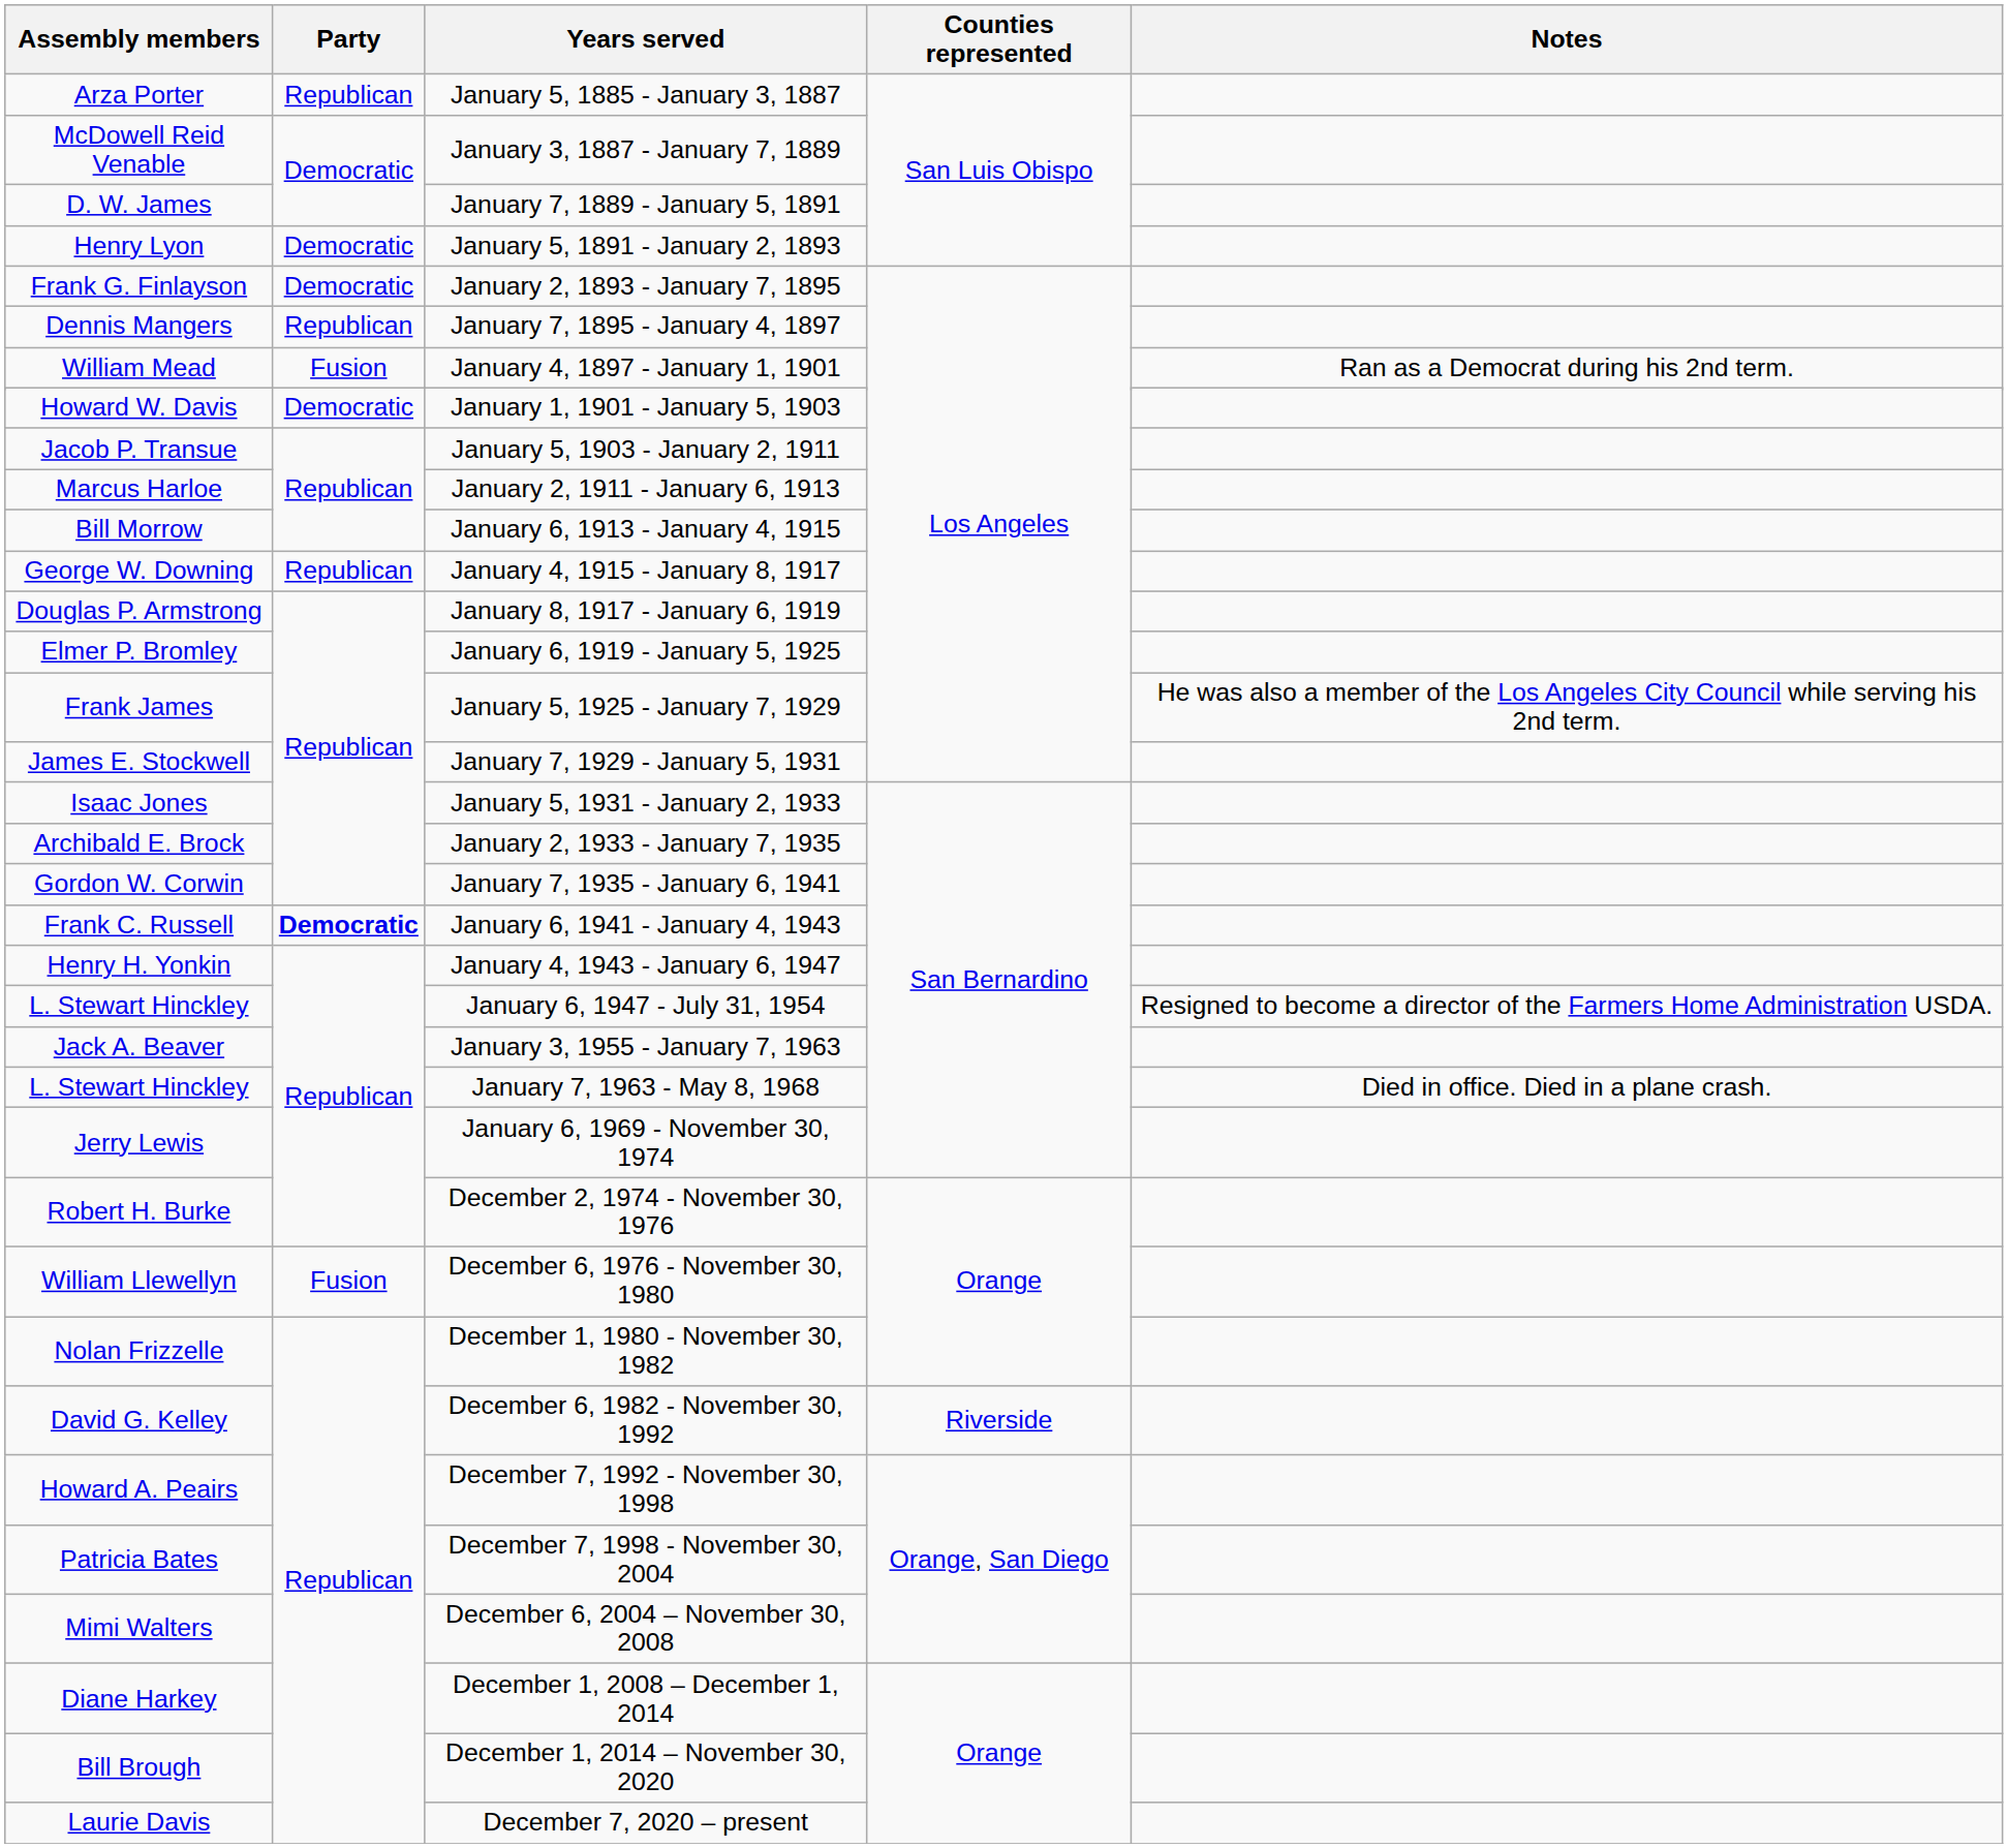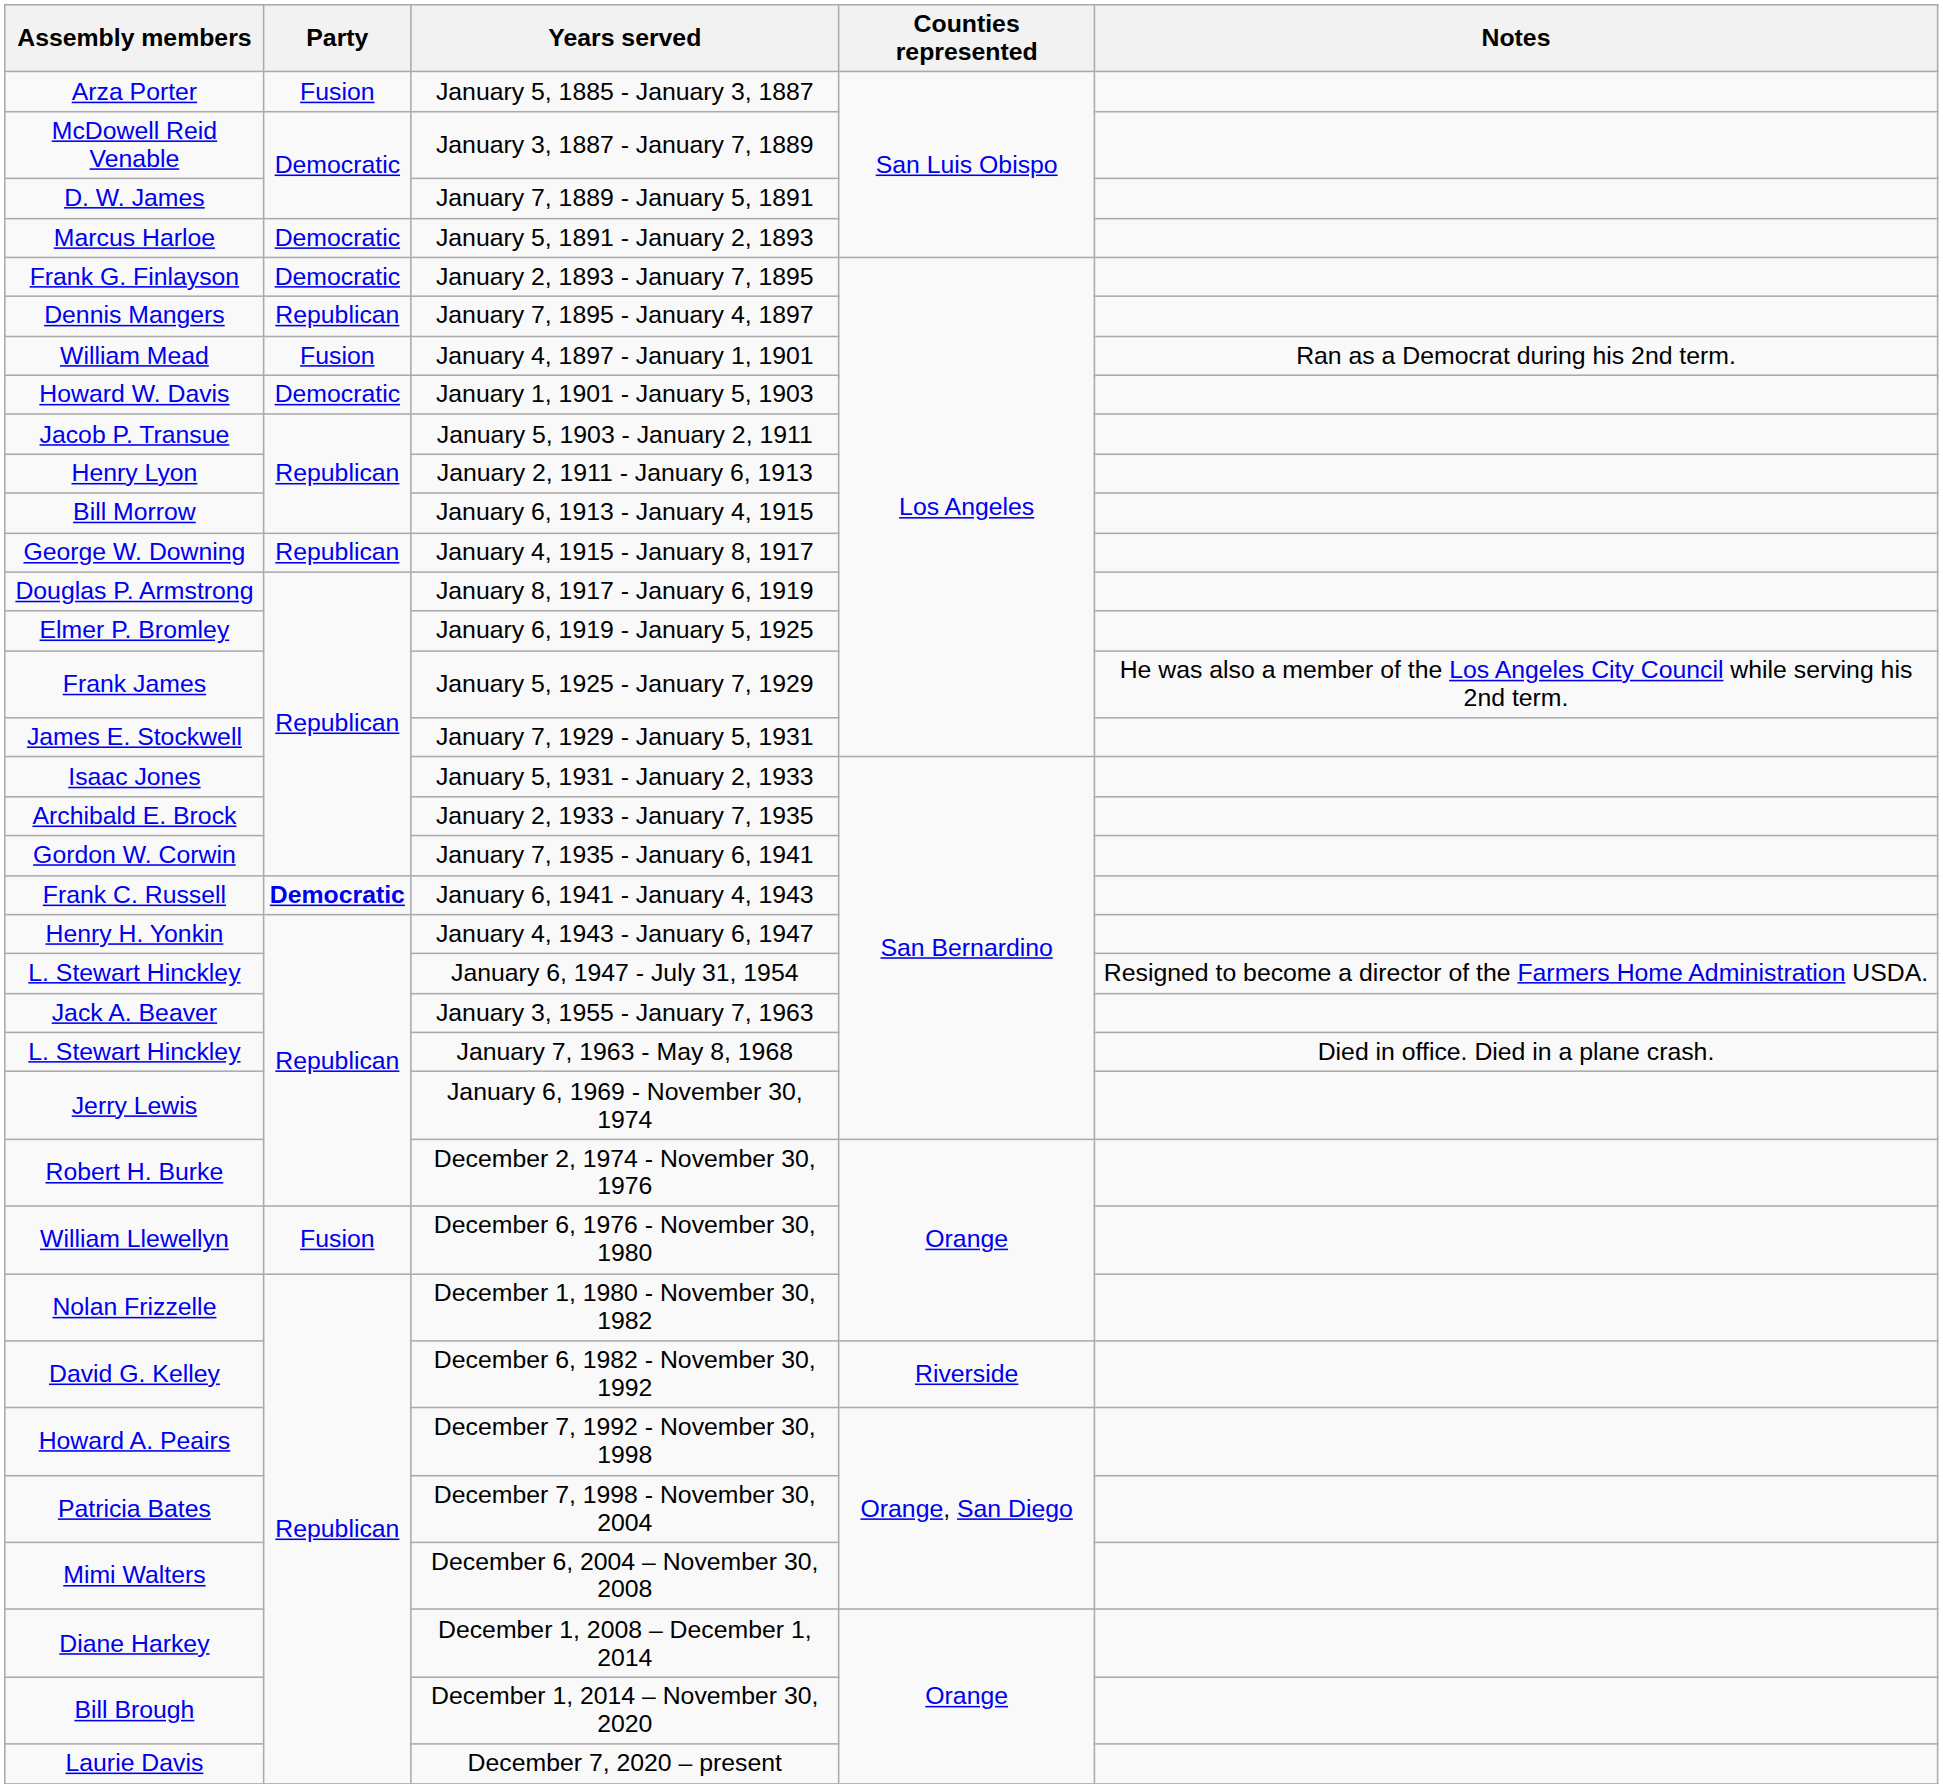January 5, 1885 - January 3, 1887 | Party: Republican -> Fusion
January 5, 1891 - January 2, 1893 | Assembly members: Henry Lyon -> Marcus Harloe
January 2, 1911 - January 6, 1913 | Assembly members: Marcus Harloe -> Henry Lyon
